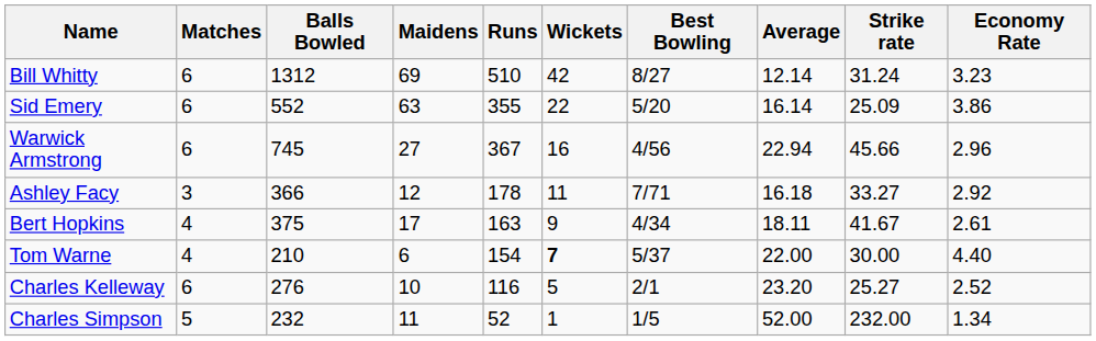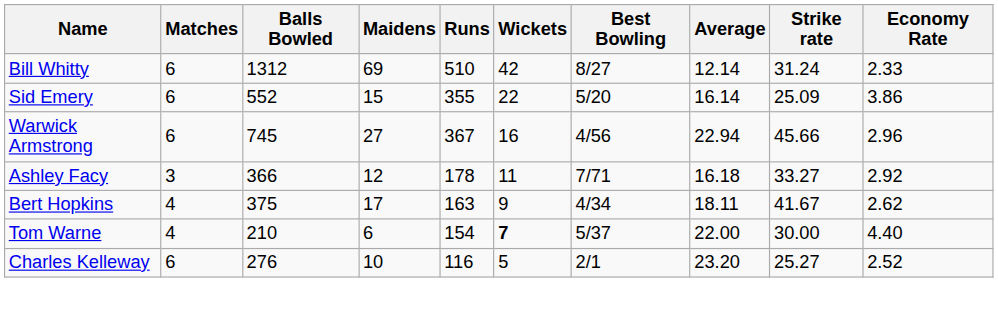Bill Whitty | Economy Rate: 3.23 -> 2.33
Sid Emery | Maidens: 63 -> 15
Bert Hopkins | Economy Rate: 2.61 -> 2.62
- row: Charles Simpson | 5 | 232 | 11 | 52 | 1 | 1/5 | 52.00 | 232.00 | 1.34
